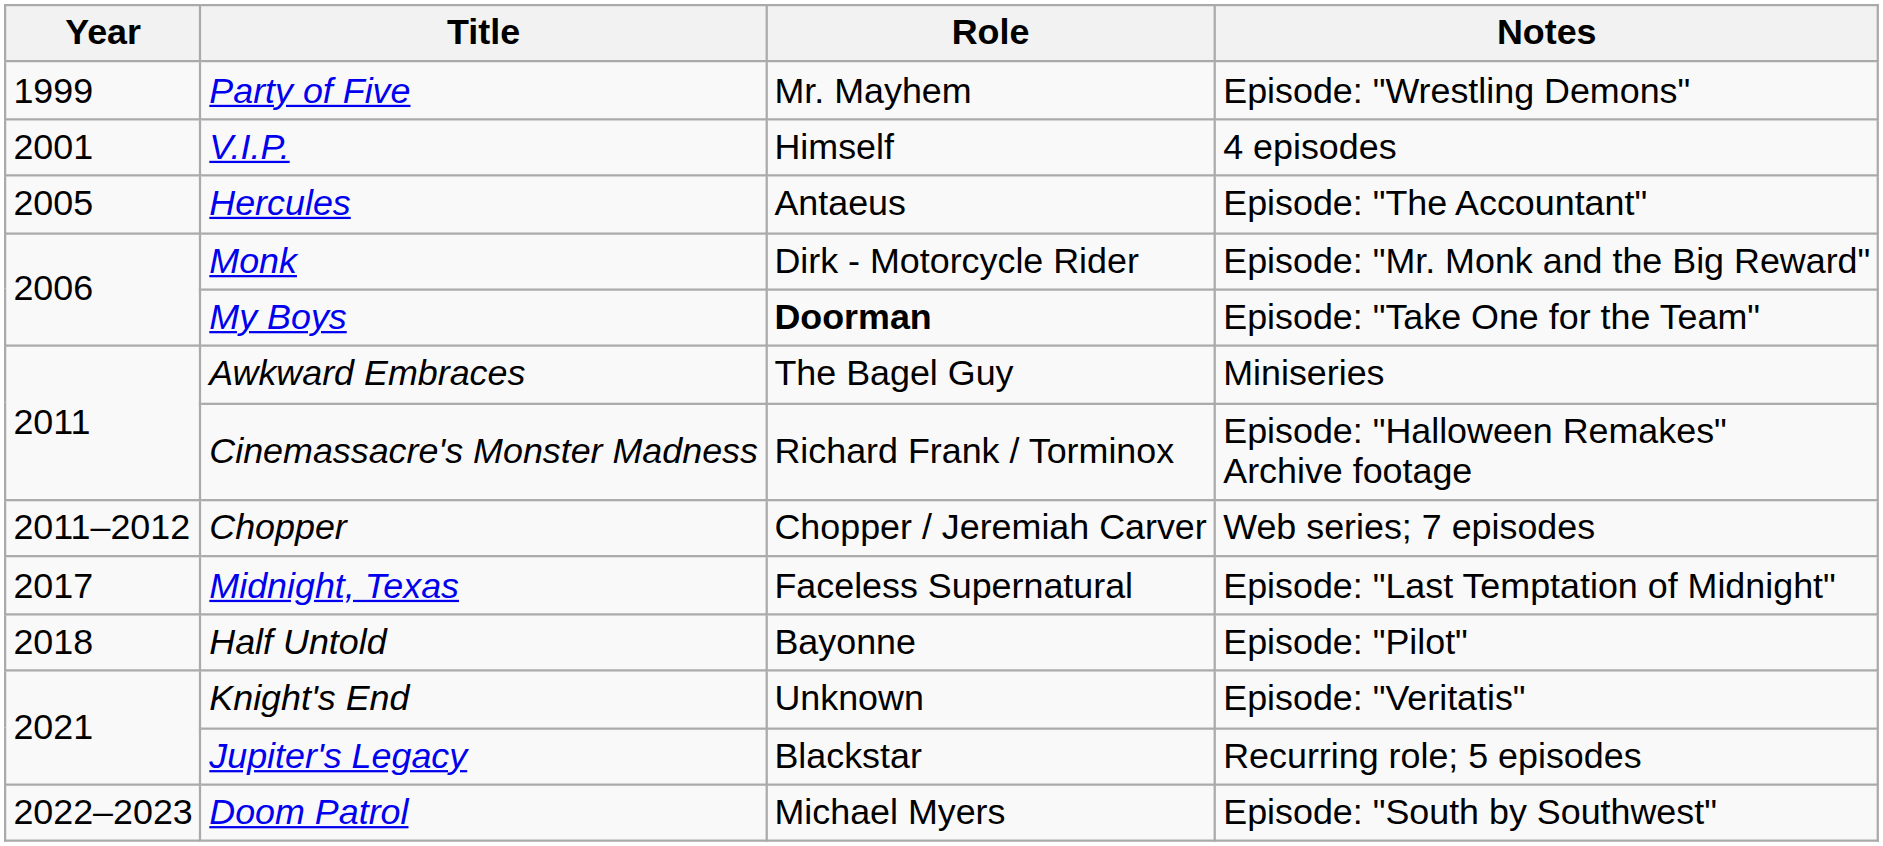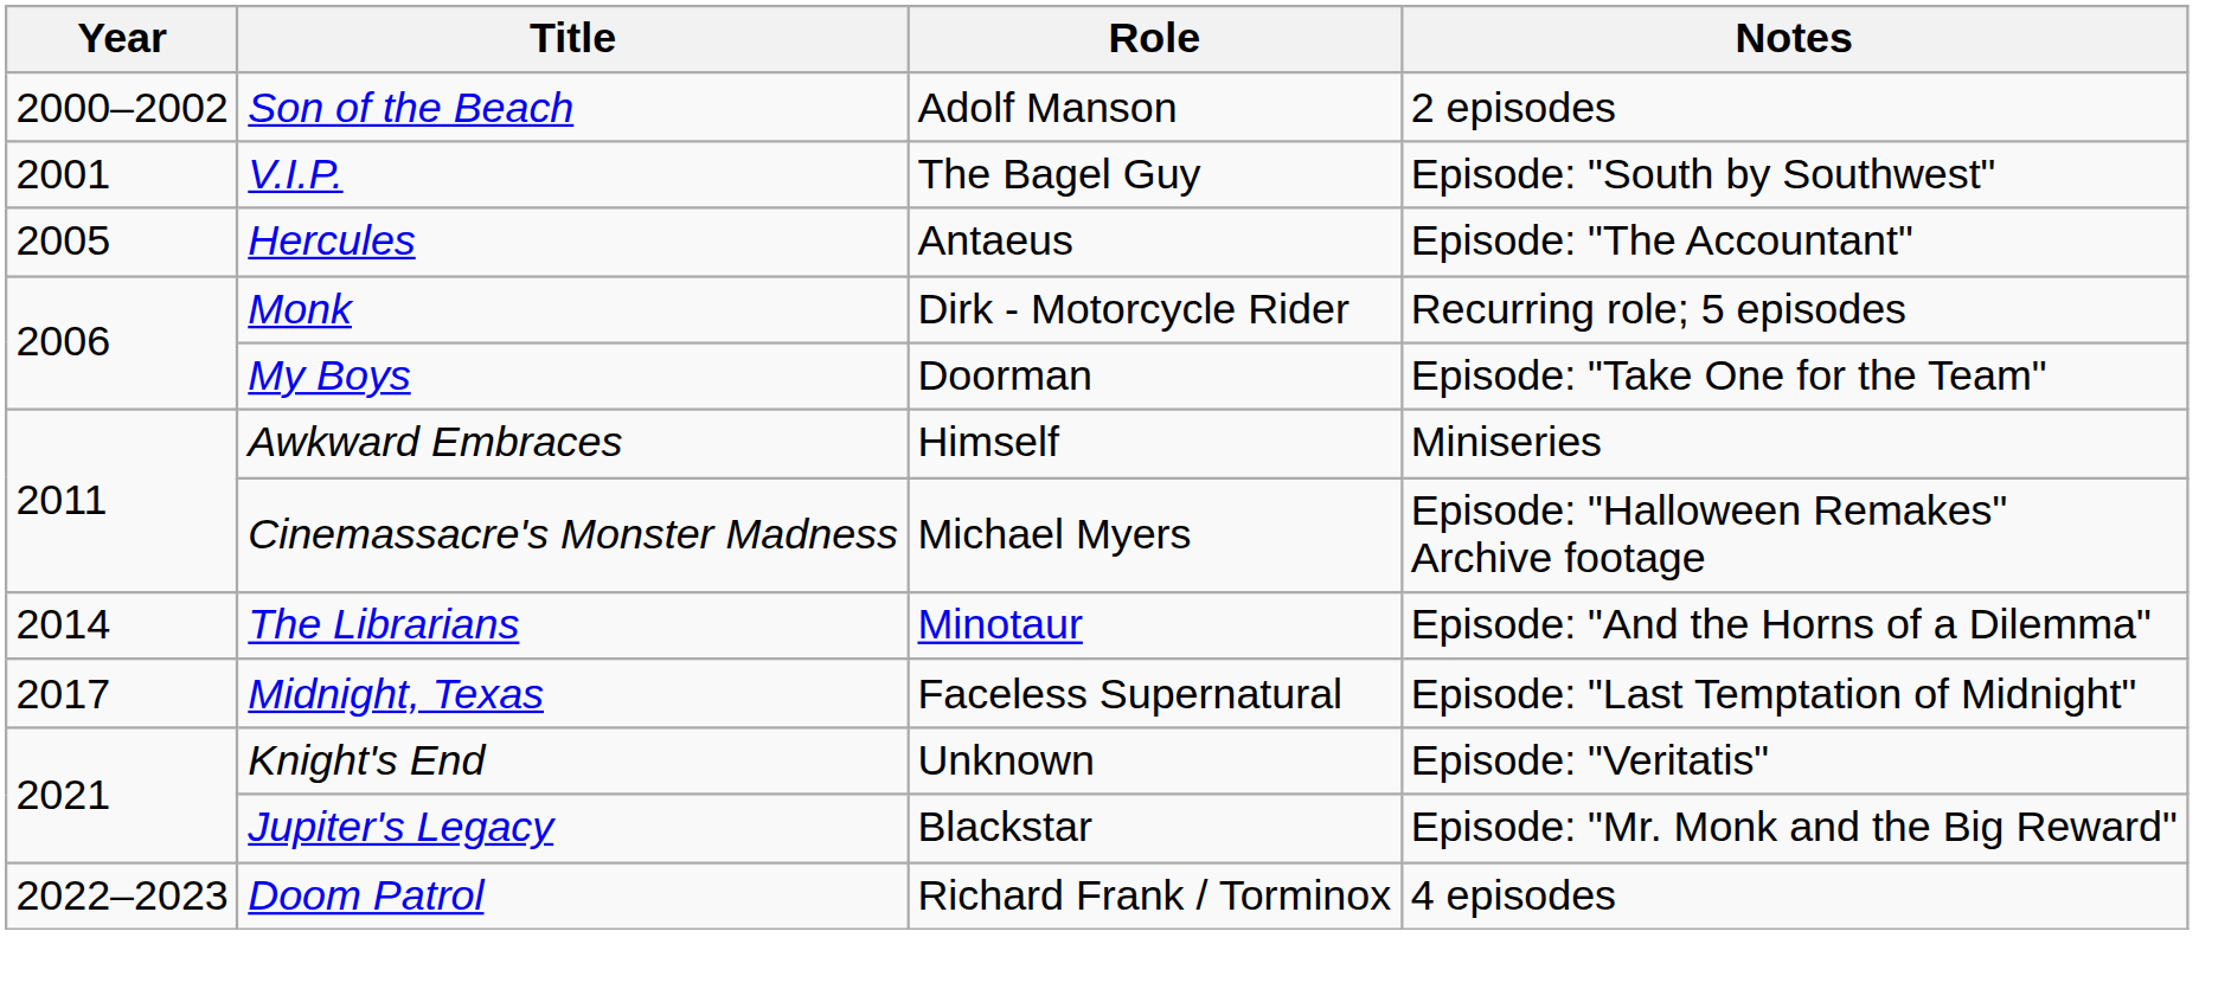- row: 1999 | Party of Five | Mr. Mayhem | Episode: "Wrestling Demons"
+ row: 2000–2002 | Son of the Beach | Adolf Manson | 2 episodes
V.I.P. | Role: Himself -> The Bagel Guy
V.I.P. | Notes: 4 episodes -> Episode: "South by Southwest"
Monk | Notes: Episode: "Mr. Monk and the Big Reward" -> Recurring role; 5 episodes
My Boys | Role: bold -> normal
Awkward Embraces | Role: The Bagel Guy -> Himself
Cinemassacre's Monster Madness | Role: Richard Frank / Torminox -> Michael Myers
- row: 2011–2012 | Chopper | Chopper / Jeremiah Carver | Web series; 7 episodes
+ row: 2014 | The Librarians | Minotaur | Episode: "And the Horns of a Dilemma"
- row: 2018 | Half Untold | Bayonne | Episode: "Pilot"
Jupiter's Legacy | Notes: Recurring role; 5 episodes -> Episode: "Mr. Monk and the Big Reward"
Doom Patrol | Role: Michael Myers -> Richard Frank / Torminox
Doom Patrol | Notes: Episode: "South by Southwest" -> 4 episodes
